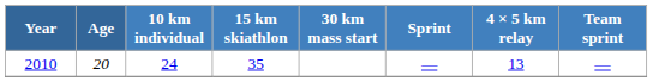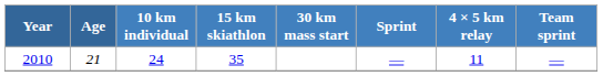2010 | Age: 20 -> 21
2010 | 4 × 5 km relay: 13 -> 11
